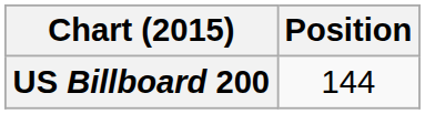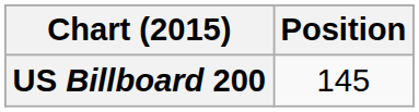US Billboard 200 | Position: 144 -> 145
